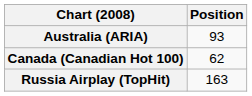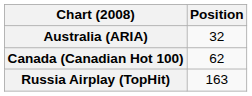Australia (ARIA) | Position: 93 -> 32
